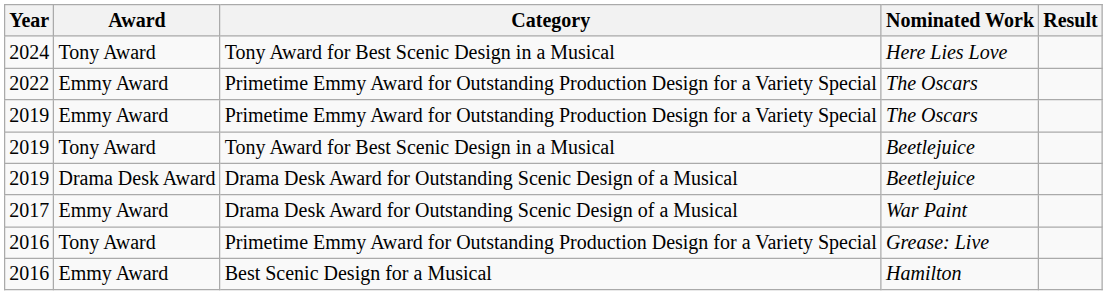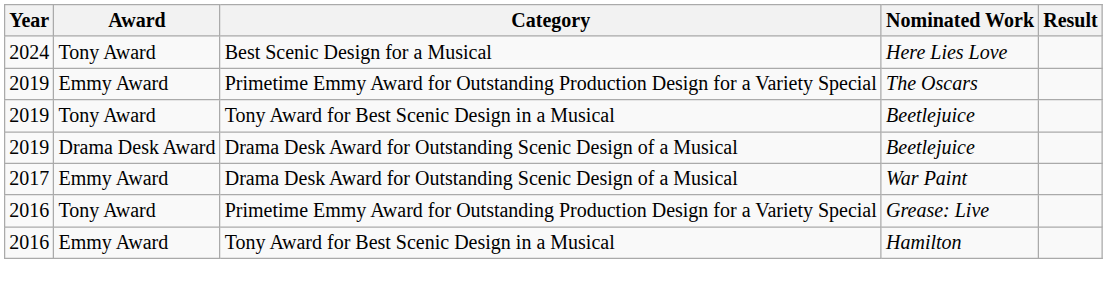Here Lies Love | Category: Tony Award for Best Scenic Design in a Musical -> Best Scenic Design for a Musical
- row: 2022 | Emmy Award | Primetime Emmy Award for Outstanding Production Design for a Variety Special | The Oscars
Hamilton | Category: Best Scenic Design for a Musical -> Tony Award for Best Scenic Design in a Musical
